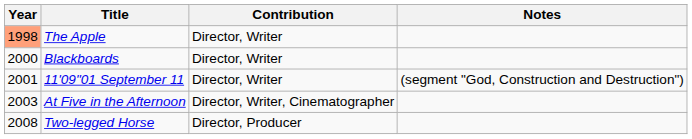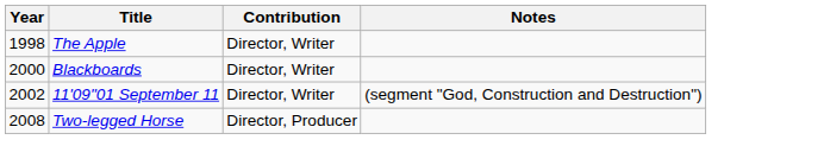The Apple | Year: lightsalmon background -> no background
11'09"01 September 11 | Year: 2001 -> 2002
- row: 2003 | At Five in the Afternoon | Director, Writer, Cinematographer
